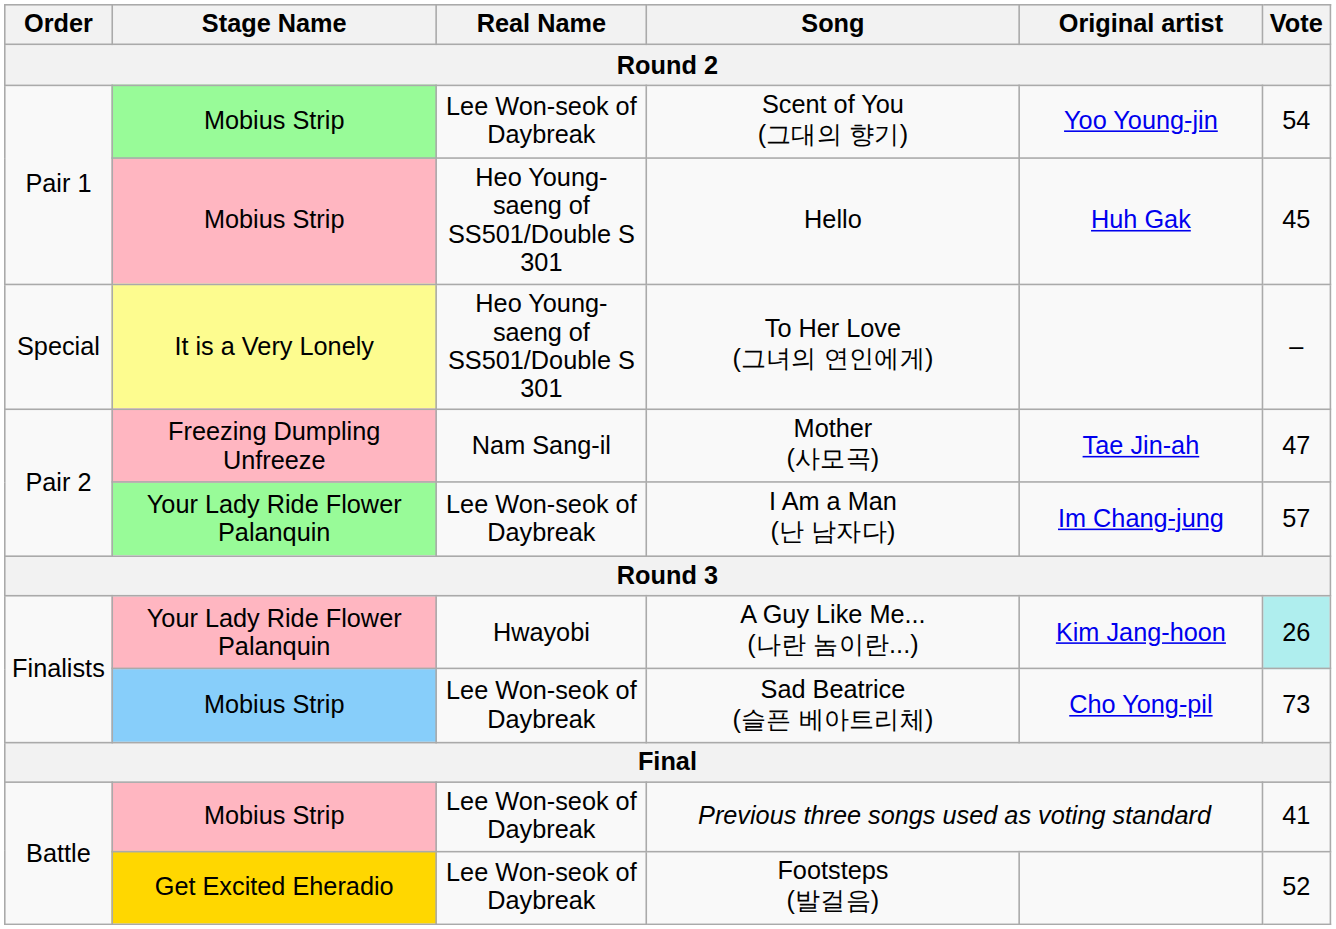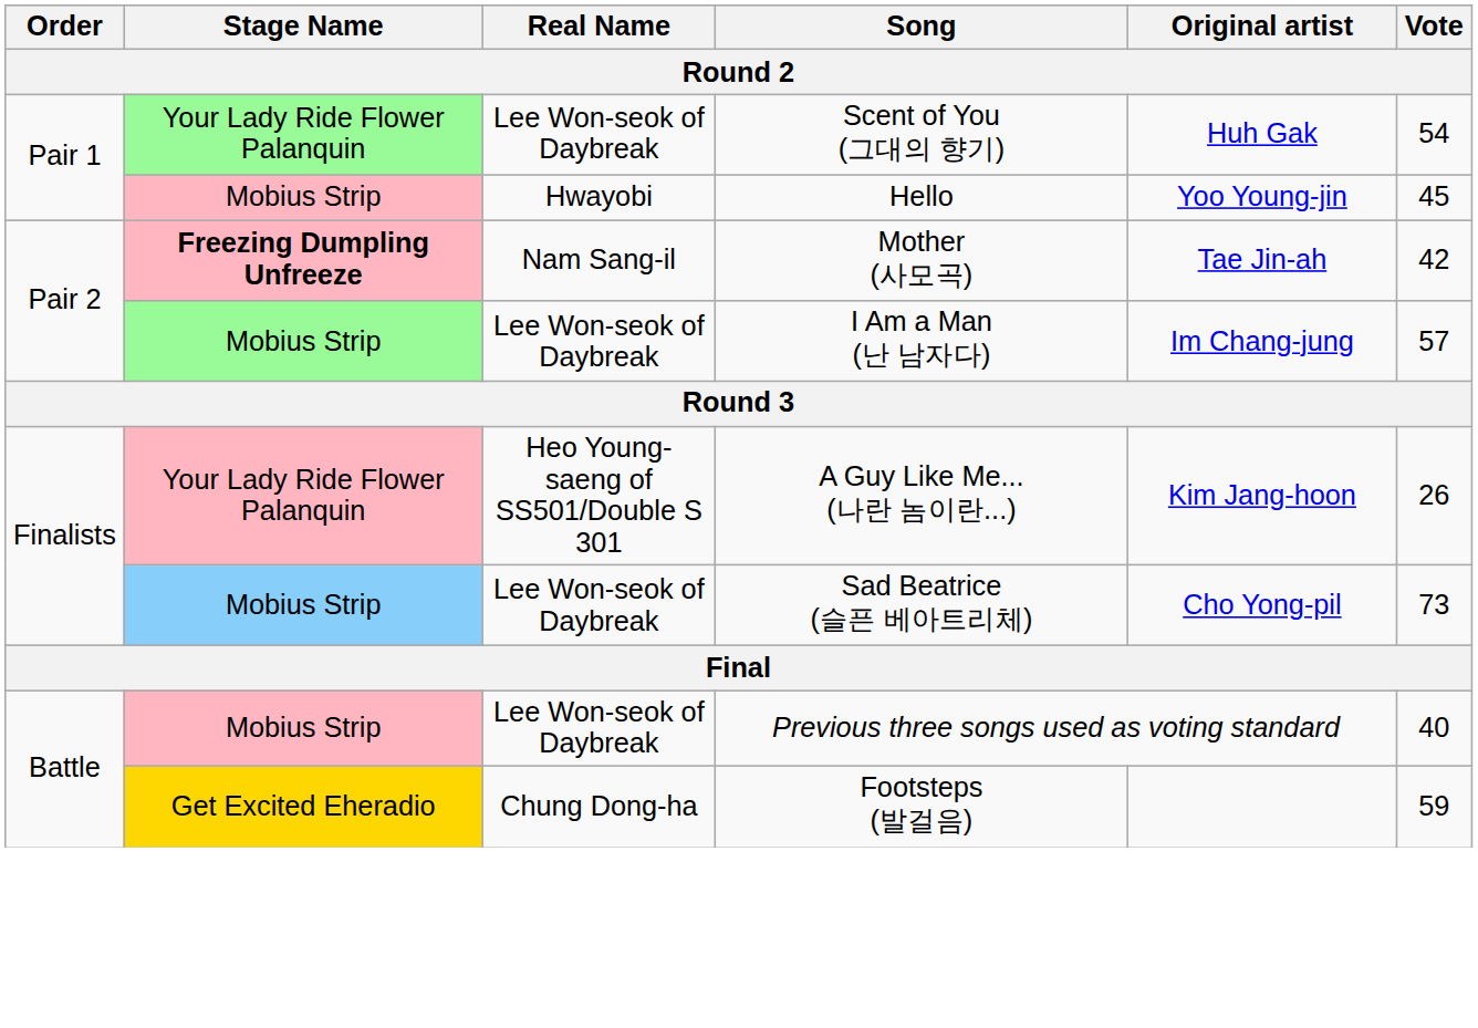Scent of You (그대의 향기) | Stage Name: Mobius Strip -> Your Lady Ride Flower Palanquin
Scent of You (그대의 향기) | Original artist: Yoo Young-jin -> Huh Gak
Hello | Real Name: Heo Young-saeng of SS501/Double S 301 -> Hwayobi
Hello | Original artist: Huh Gak -> Yoo Young-jin
- row: Special | It is a Very Lonely | Heo Young-saeng of SS501/Double S 301 | To Her Love (그녀의 연인에게) | –
Mother (사모곡) | Stage Name: normal -> bold
Mother (사모곡) | Vote: 47 -> 42
I Am a Man (난 남자다) | Stage Name: Your Lady Ride Flower Palanquin -> Mobius Strip
A Guy Like Me... (나란 놈이란...) | Real Name: Hwayobi -> Heo Young-saeng of SS501/Double S 301
A Guy Like Me... (나란 놈이란...) | Vote: paleturquoise background -> no background
Previous three songs used as voting standard | Vote: 41 -> 40
Footsteps (발걸음) | Real Name: Lee Won-seok of Daybreak -> Chung Dong-ha
Footsteps (발걸음) | Vote: 52 -> 59
